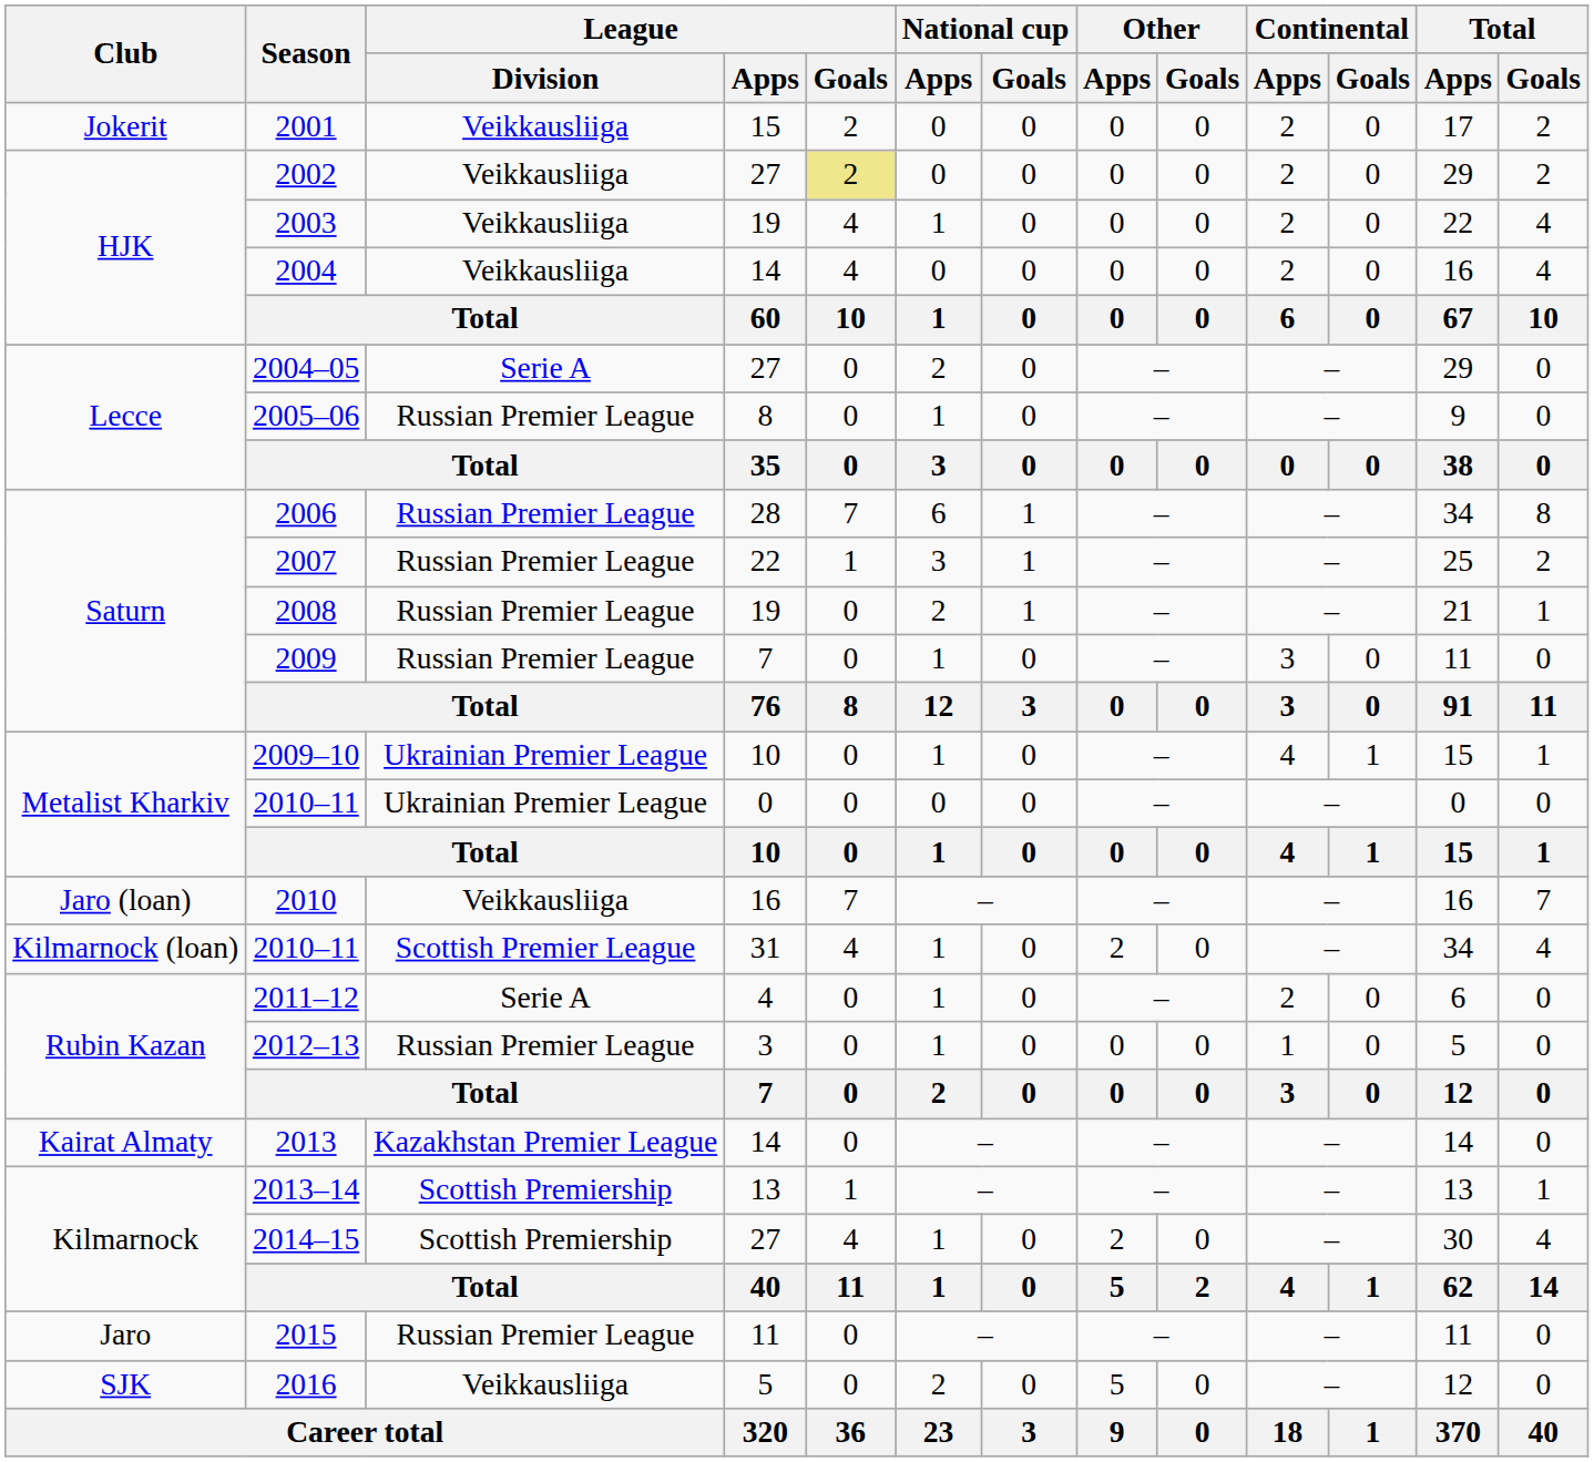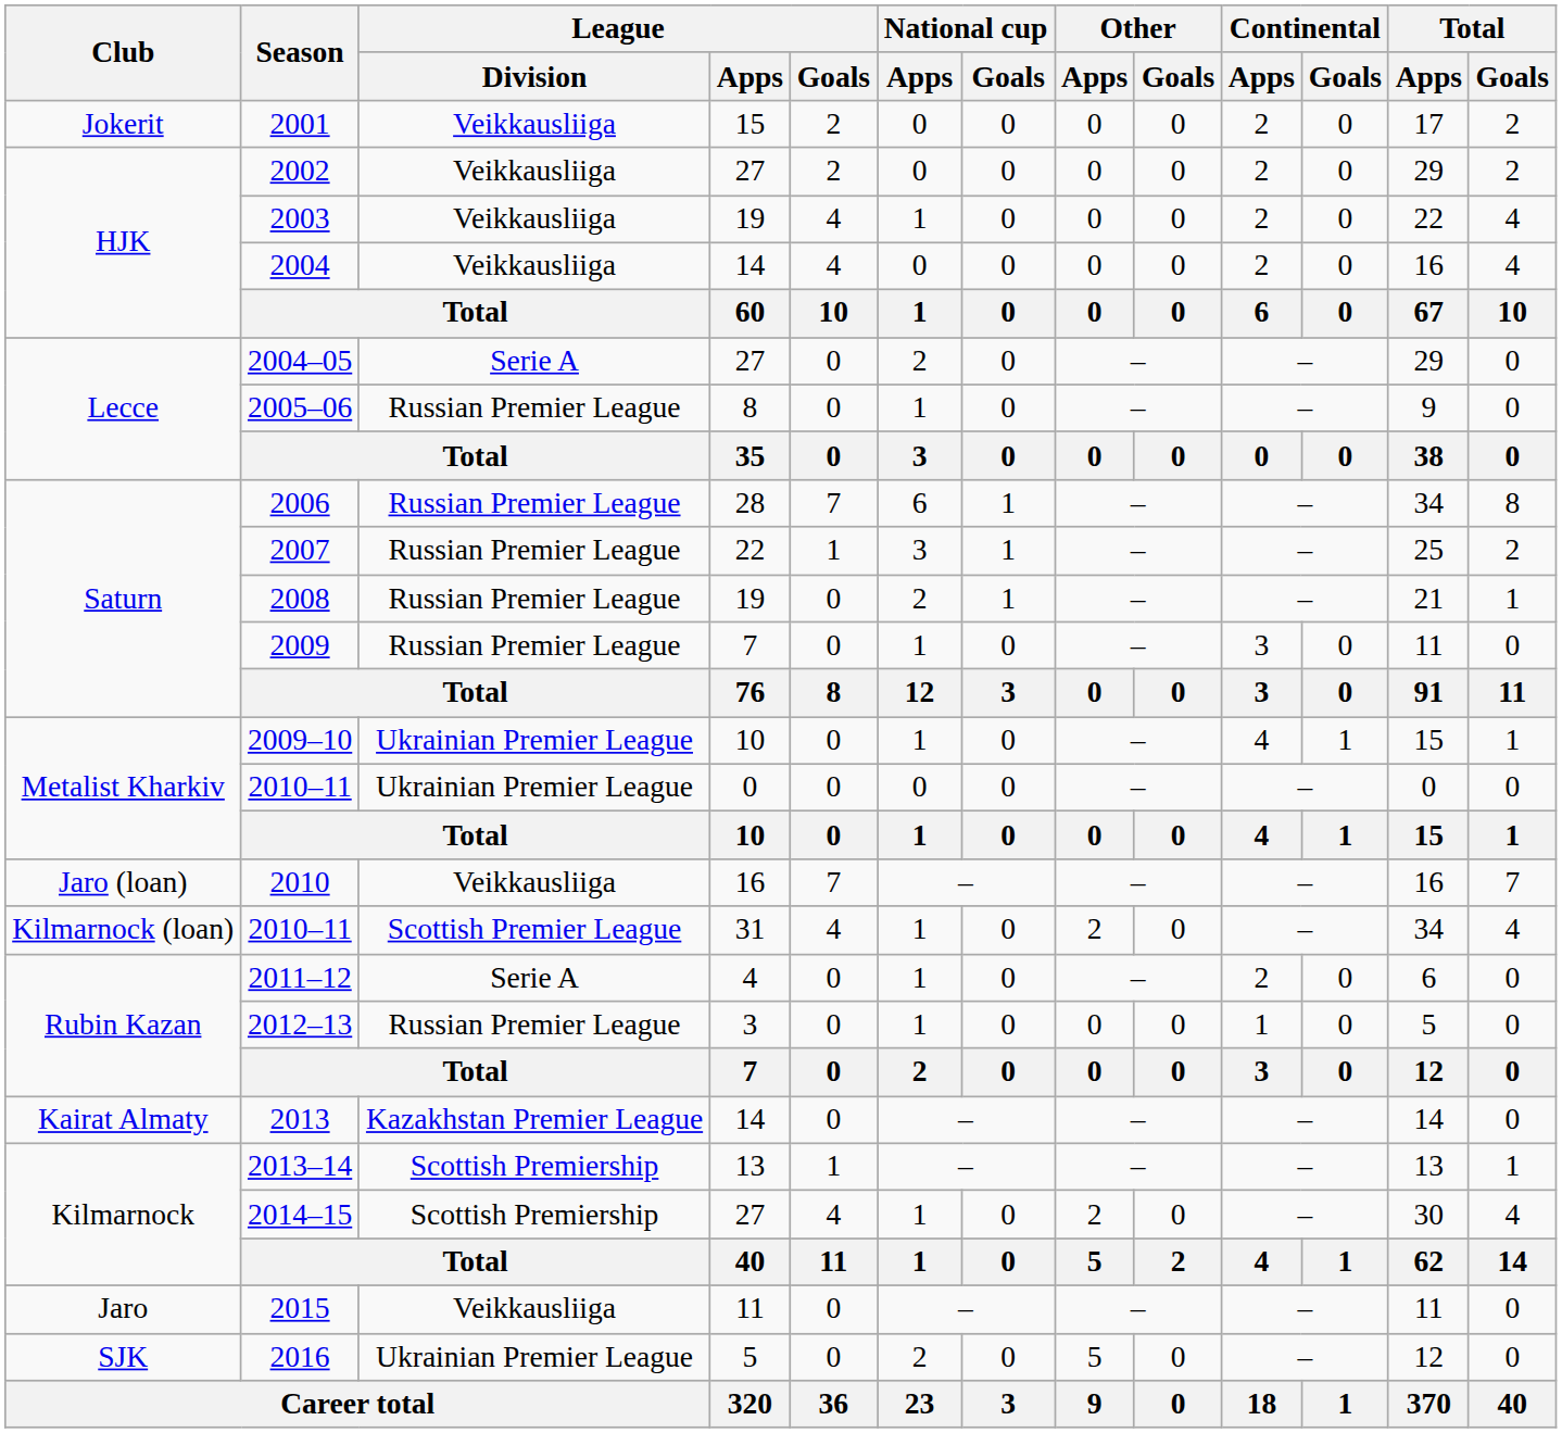2002 | League / Goals: khaki background -> no background
2015 | League / Division: Russian Premier League -> Veikkausliiga
2016 | League / Division: Veikkausliiga -> Ukrainian Premier League
